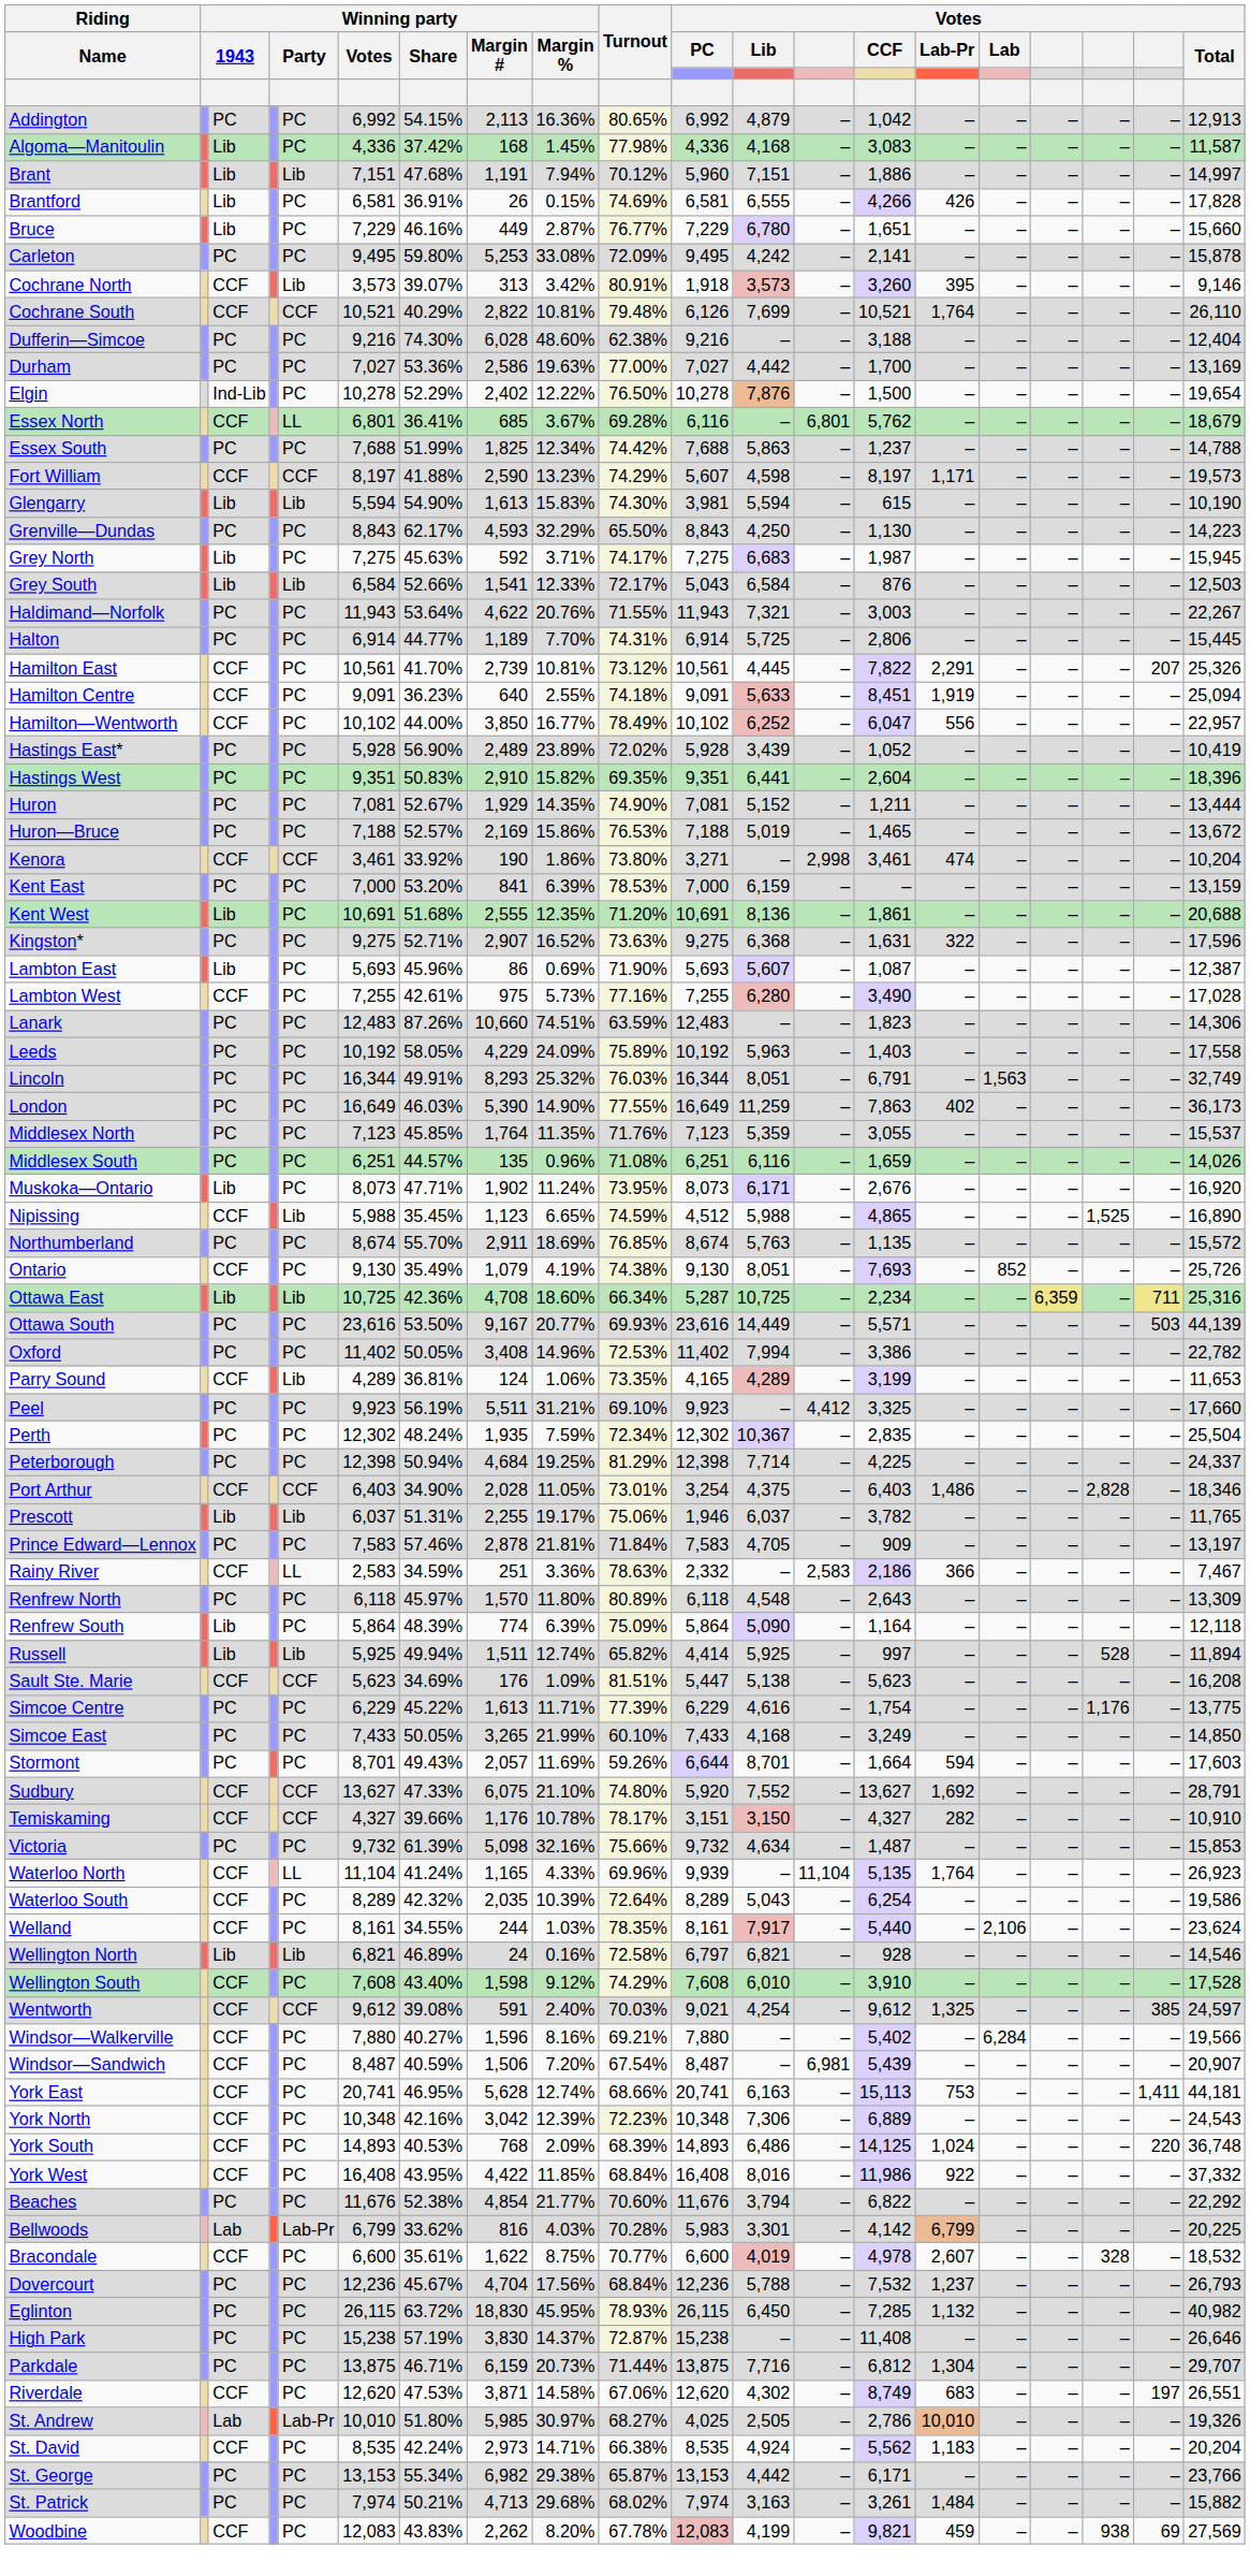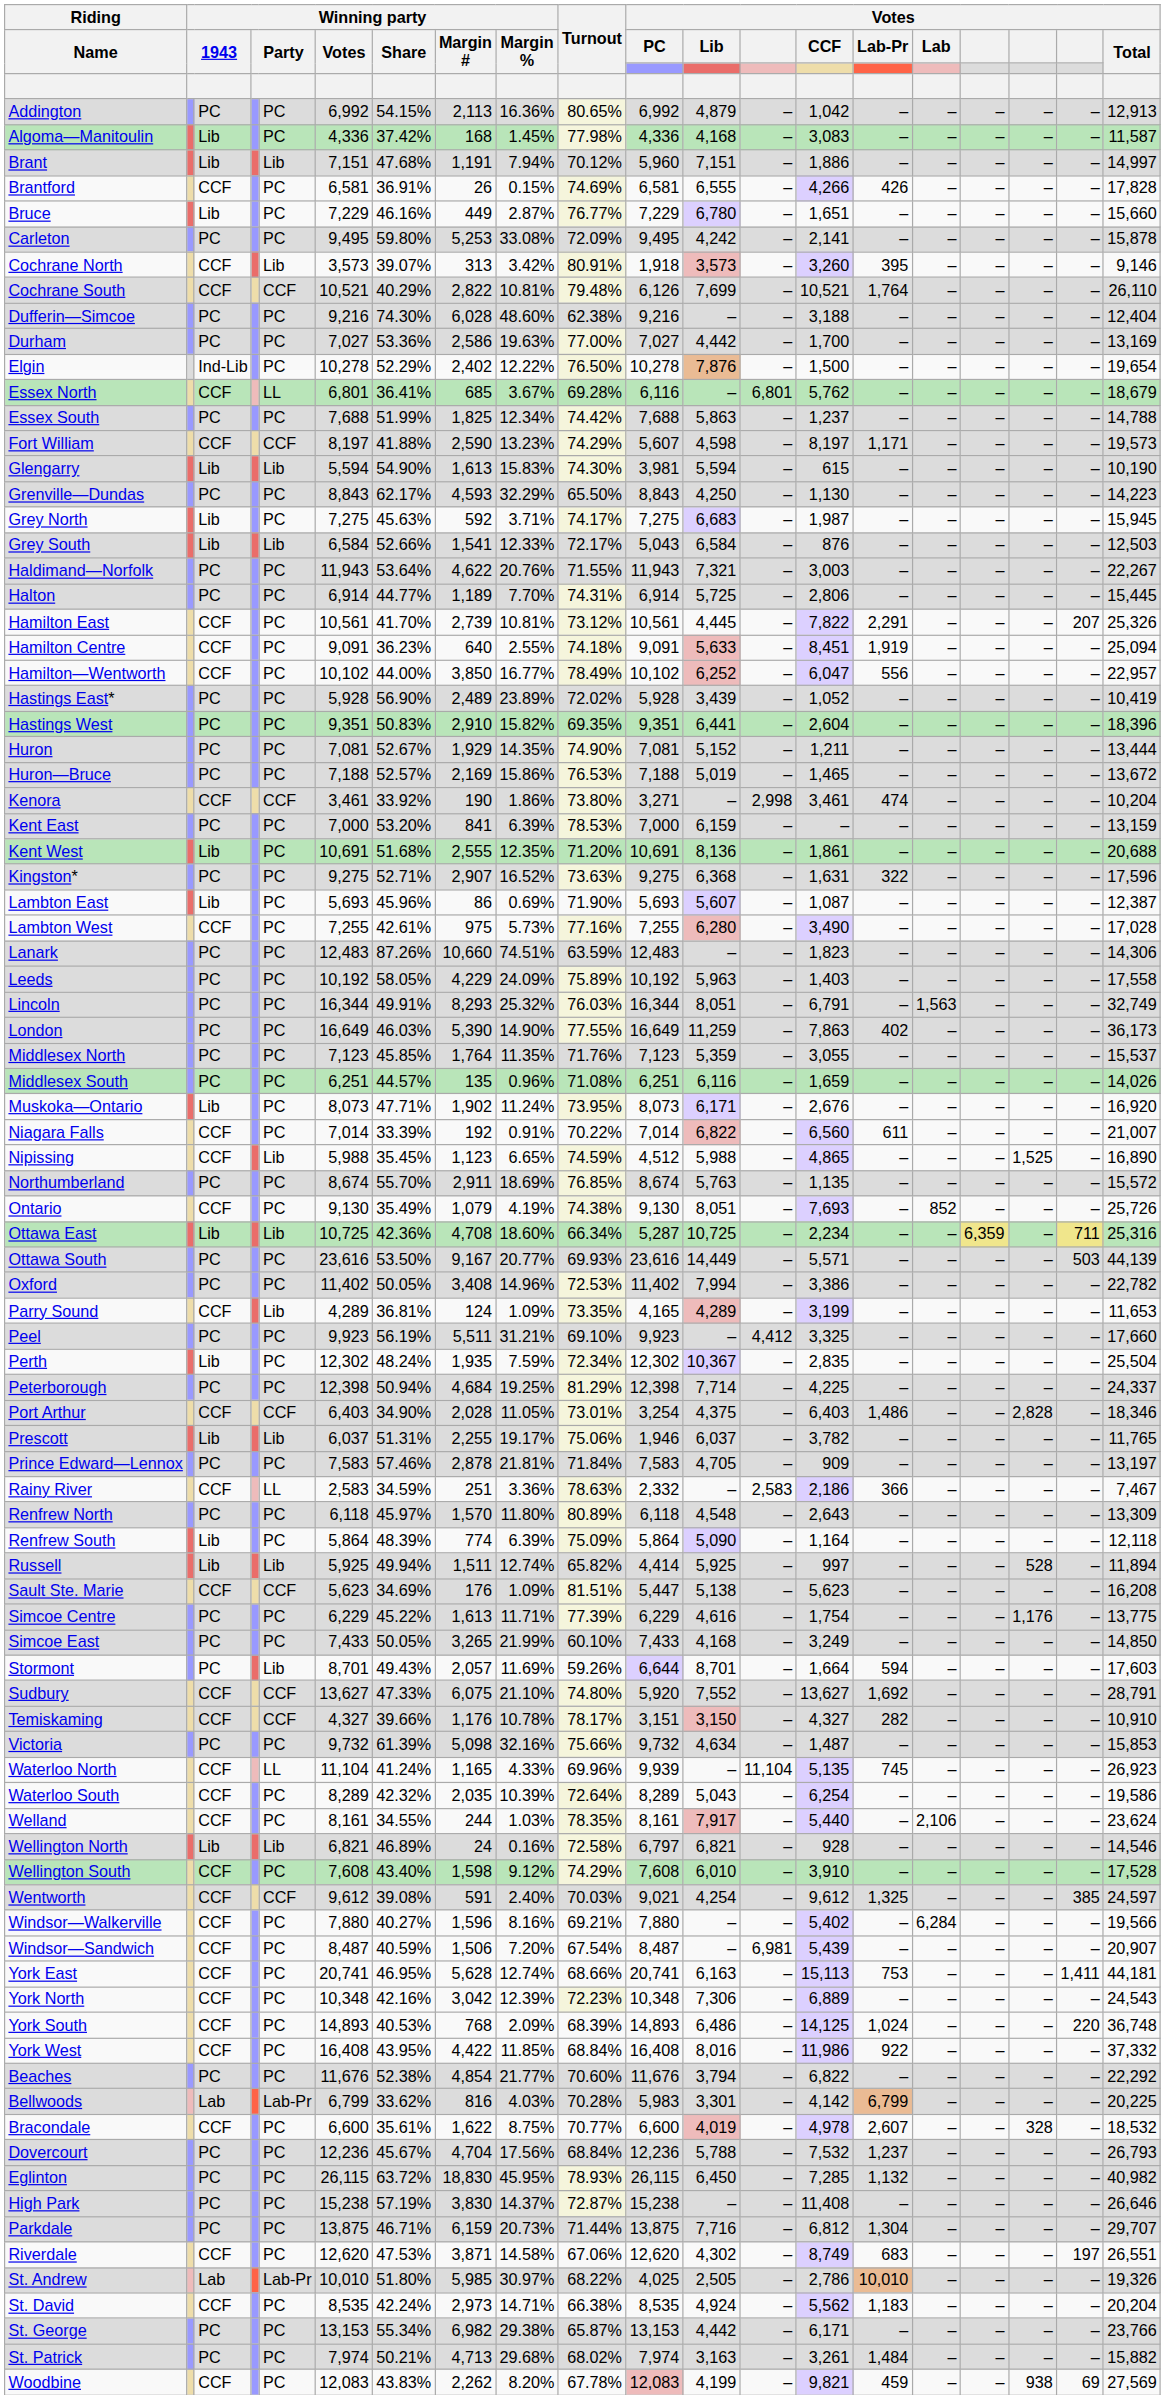Brantford | column 3: Lib -> CCF
+ row: Niagara Falls | CCF | PC | 7,014 | 33.39% | 192 | 0.91% | 70.22% | 7,014 | 6,822 | – | 6,560 | 611 | – | – | – | – | 21,007
Parry Sound | Winning party / Margin %: 1.06% -> 1.09%
Perth | column 3: PC -> Lib
Stormont | column 5: PC -> Lib
Waterloo North | Votes / Lab-Pr: 1,764 -> 745
St. Andrew | Turnout: 68.27% -> 68.22%
